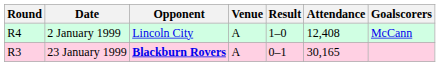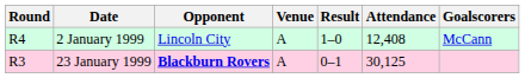23 January 1999 | Attendance: 30,165 -> 30,125
